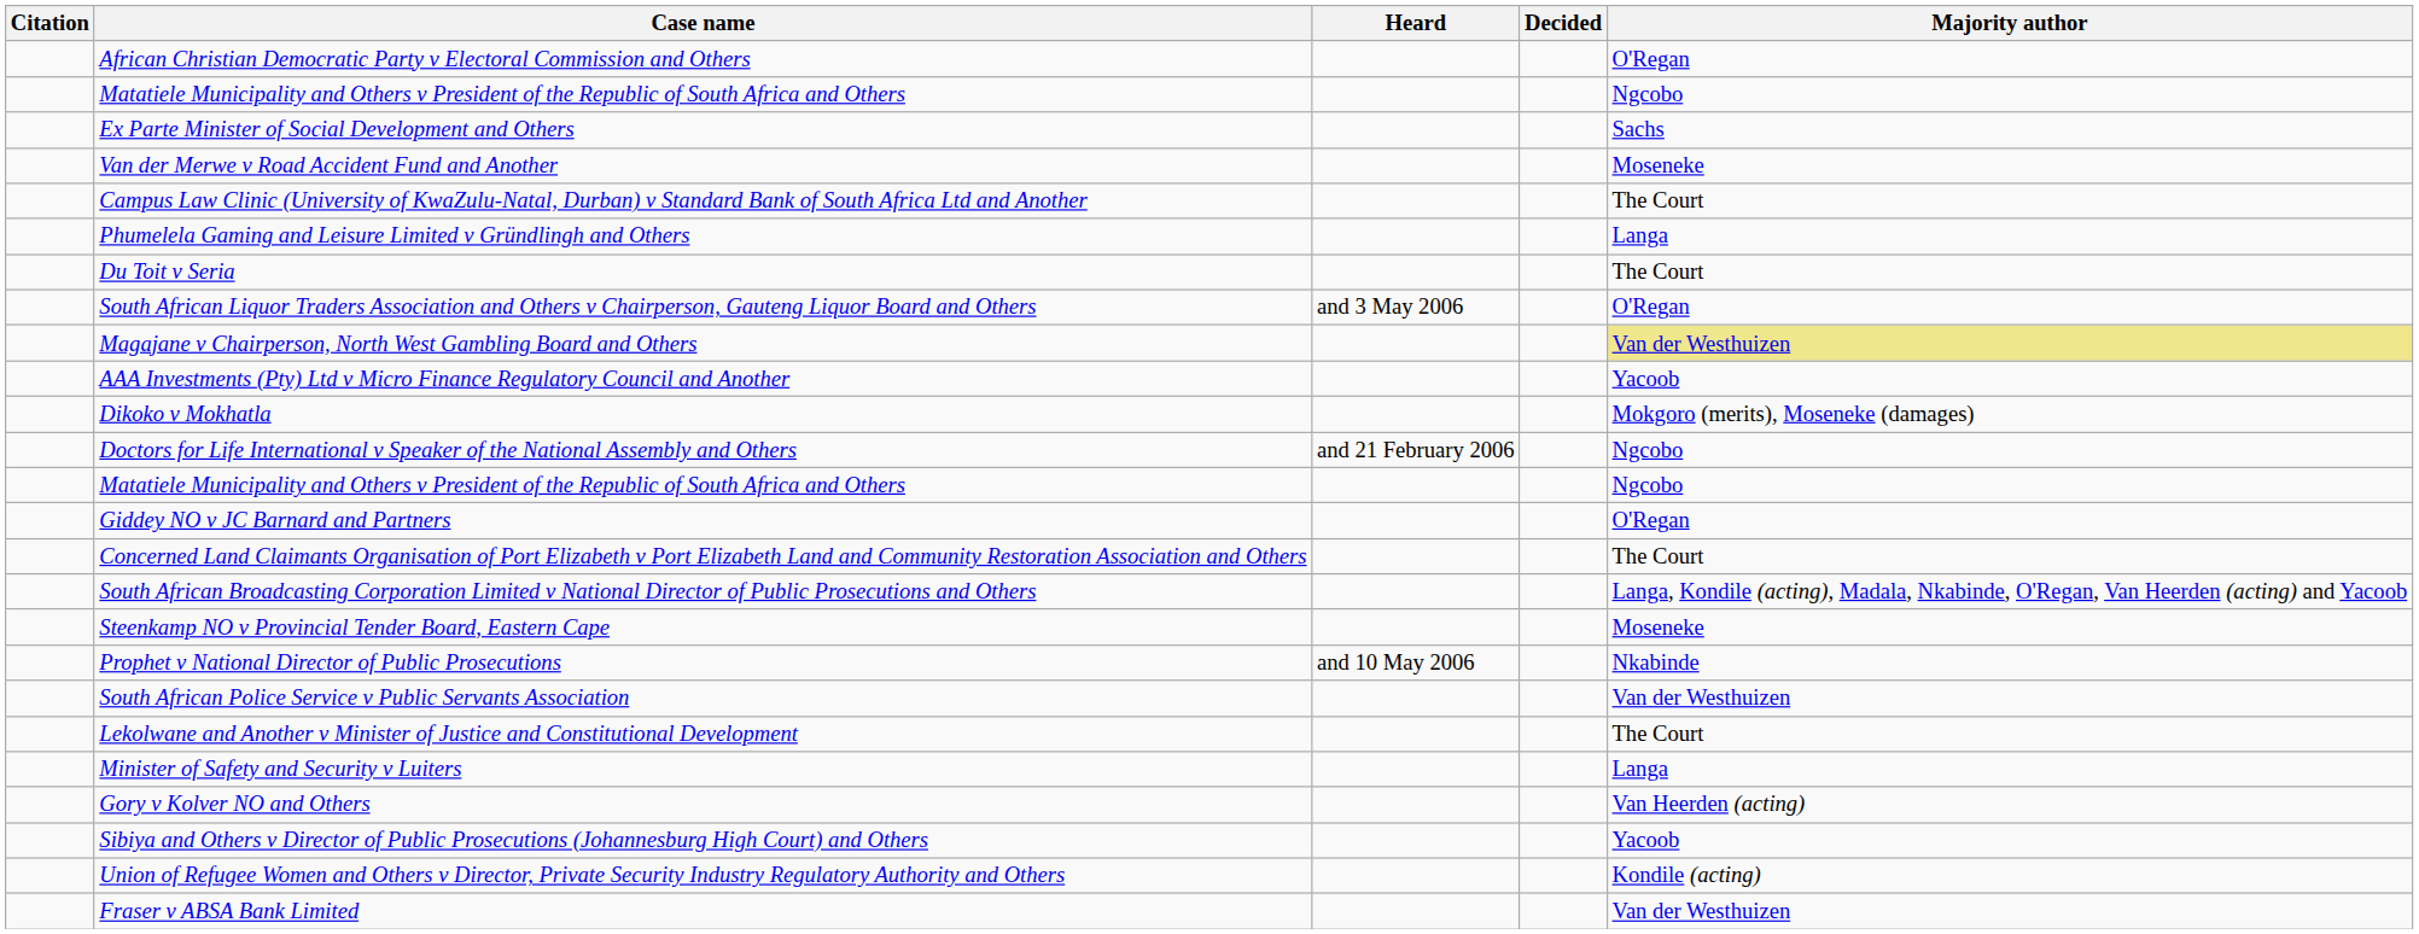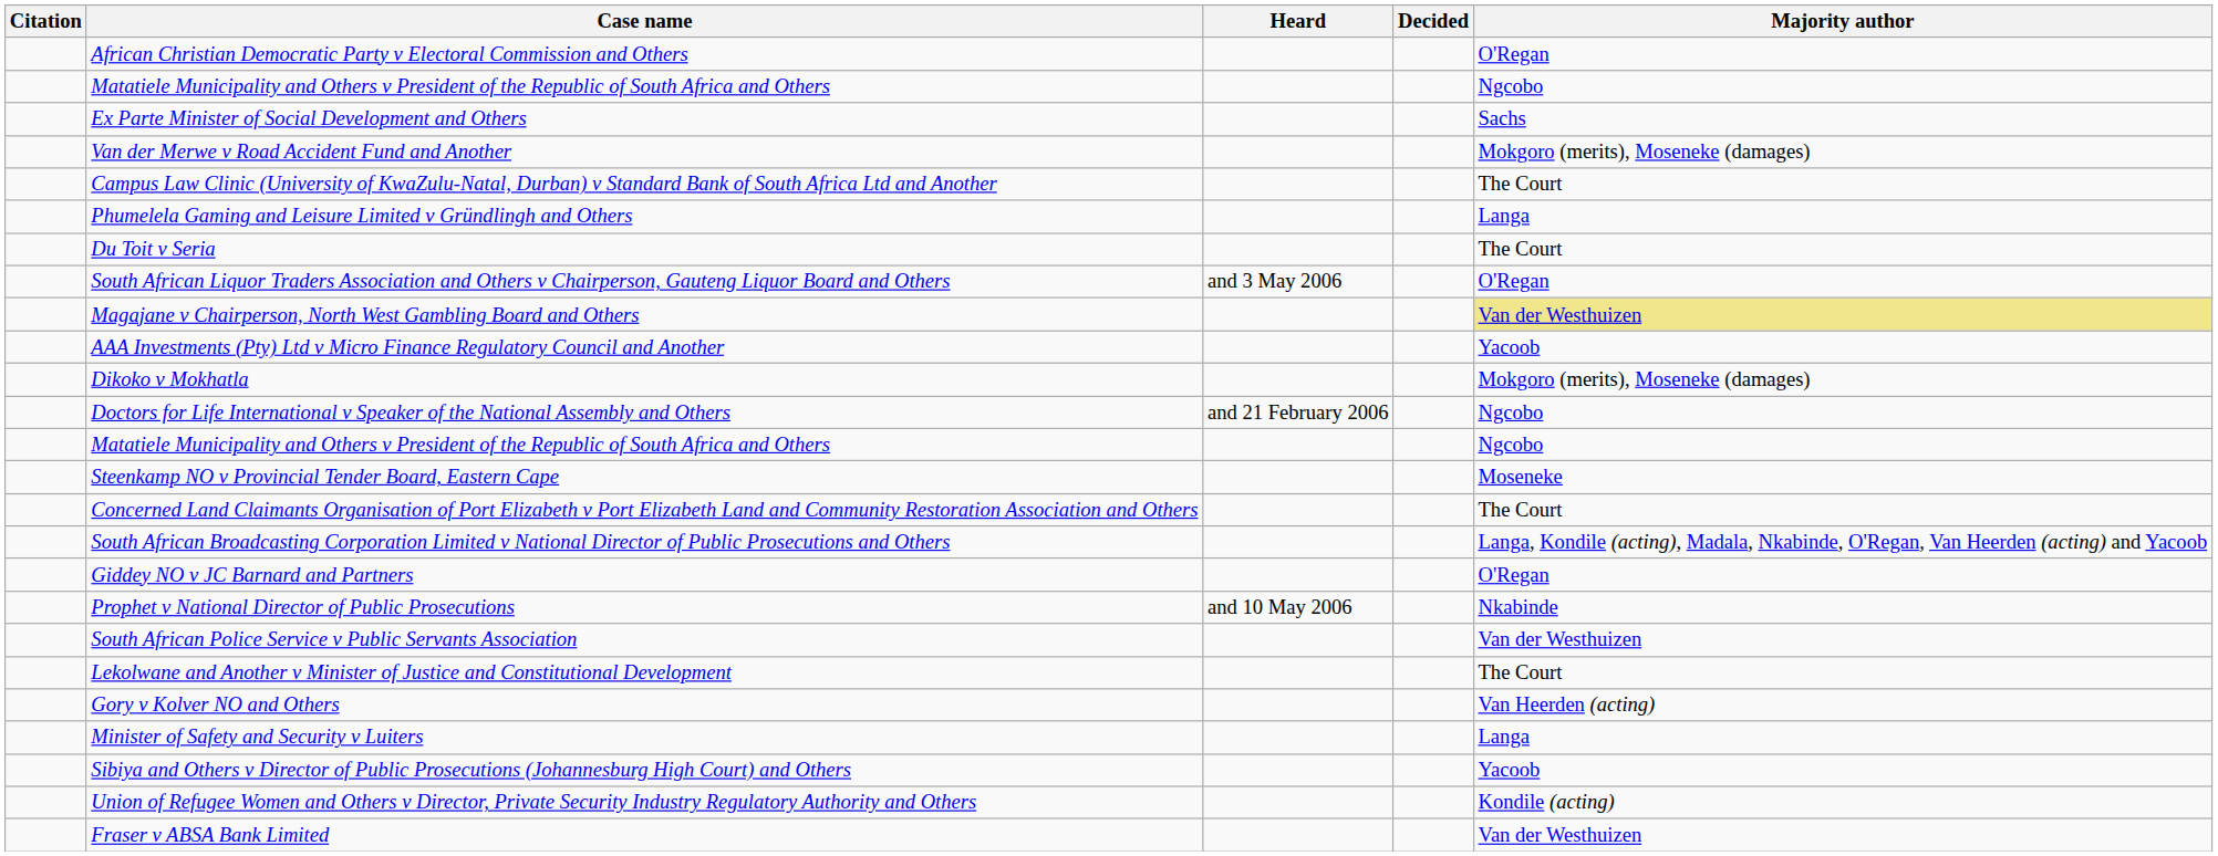Van der Merwe v Road Accident Fund and Another | Majority author: Moseneke -> Mokgoro (merits), Moseneke (damages)
rows swapped: Giddey NO v JC Barnard and Partners <-> Steenkamp NO v Provincial Tender Board, Eastern Cape
rows swapped: Gory v Kolver NO and Others <-> Minister of Safety and Security v Luiters
